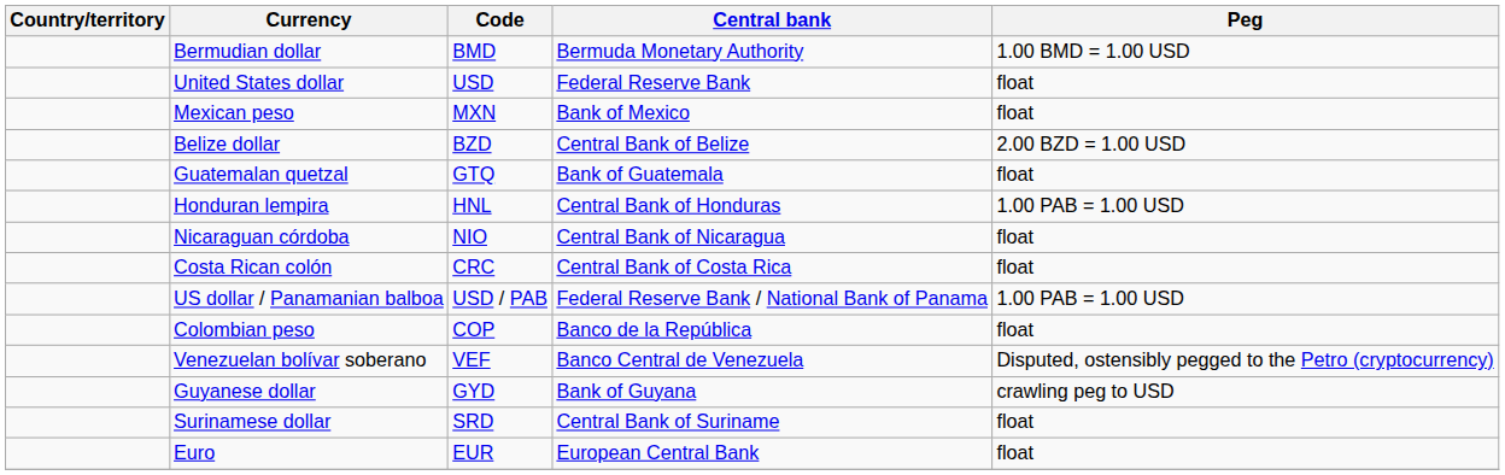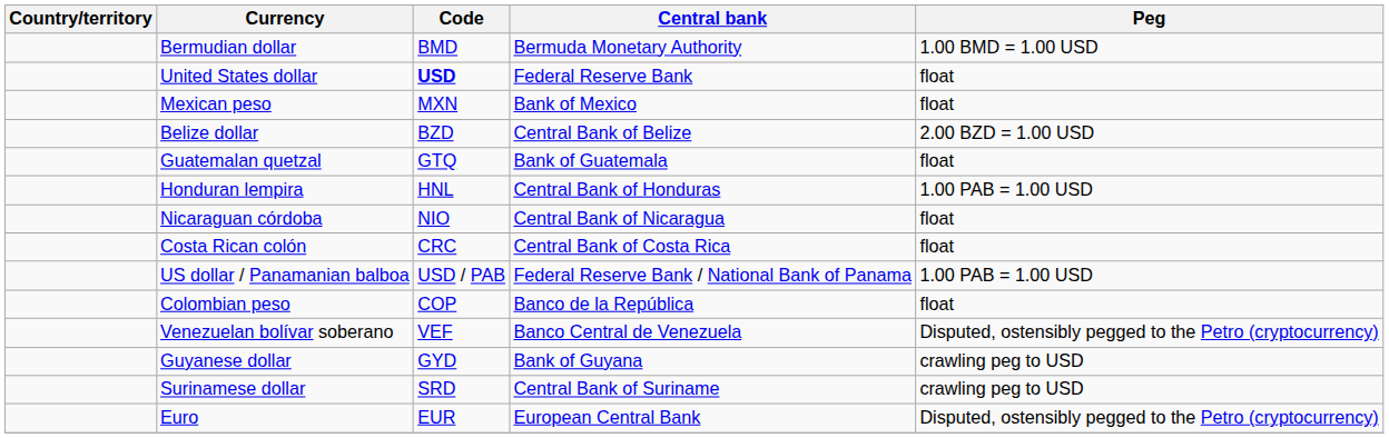United States dollar | Code: normal -> bold
Surinamese dollar | Peg: float -> crawling peg to USD
Euro | Peg: float -> Disputed, ostensibly pegged to the Petro (cryptocurrency)
